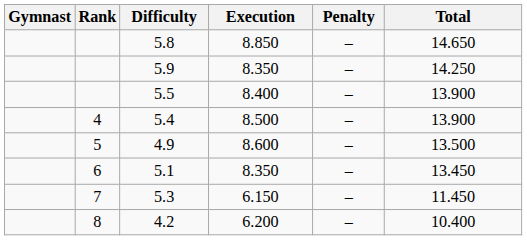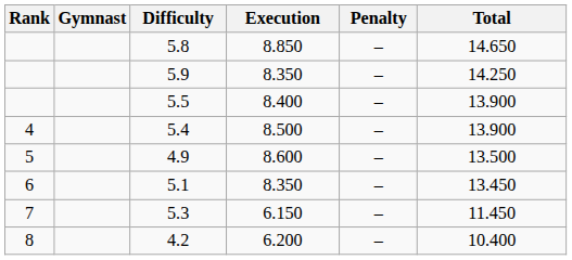columns swapped: Rank <-> Gymnast
